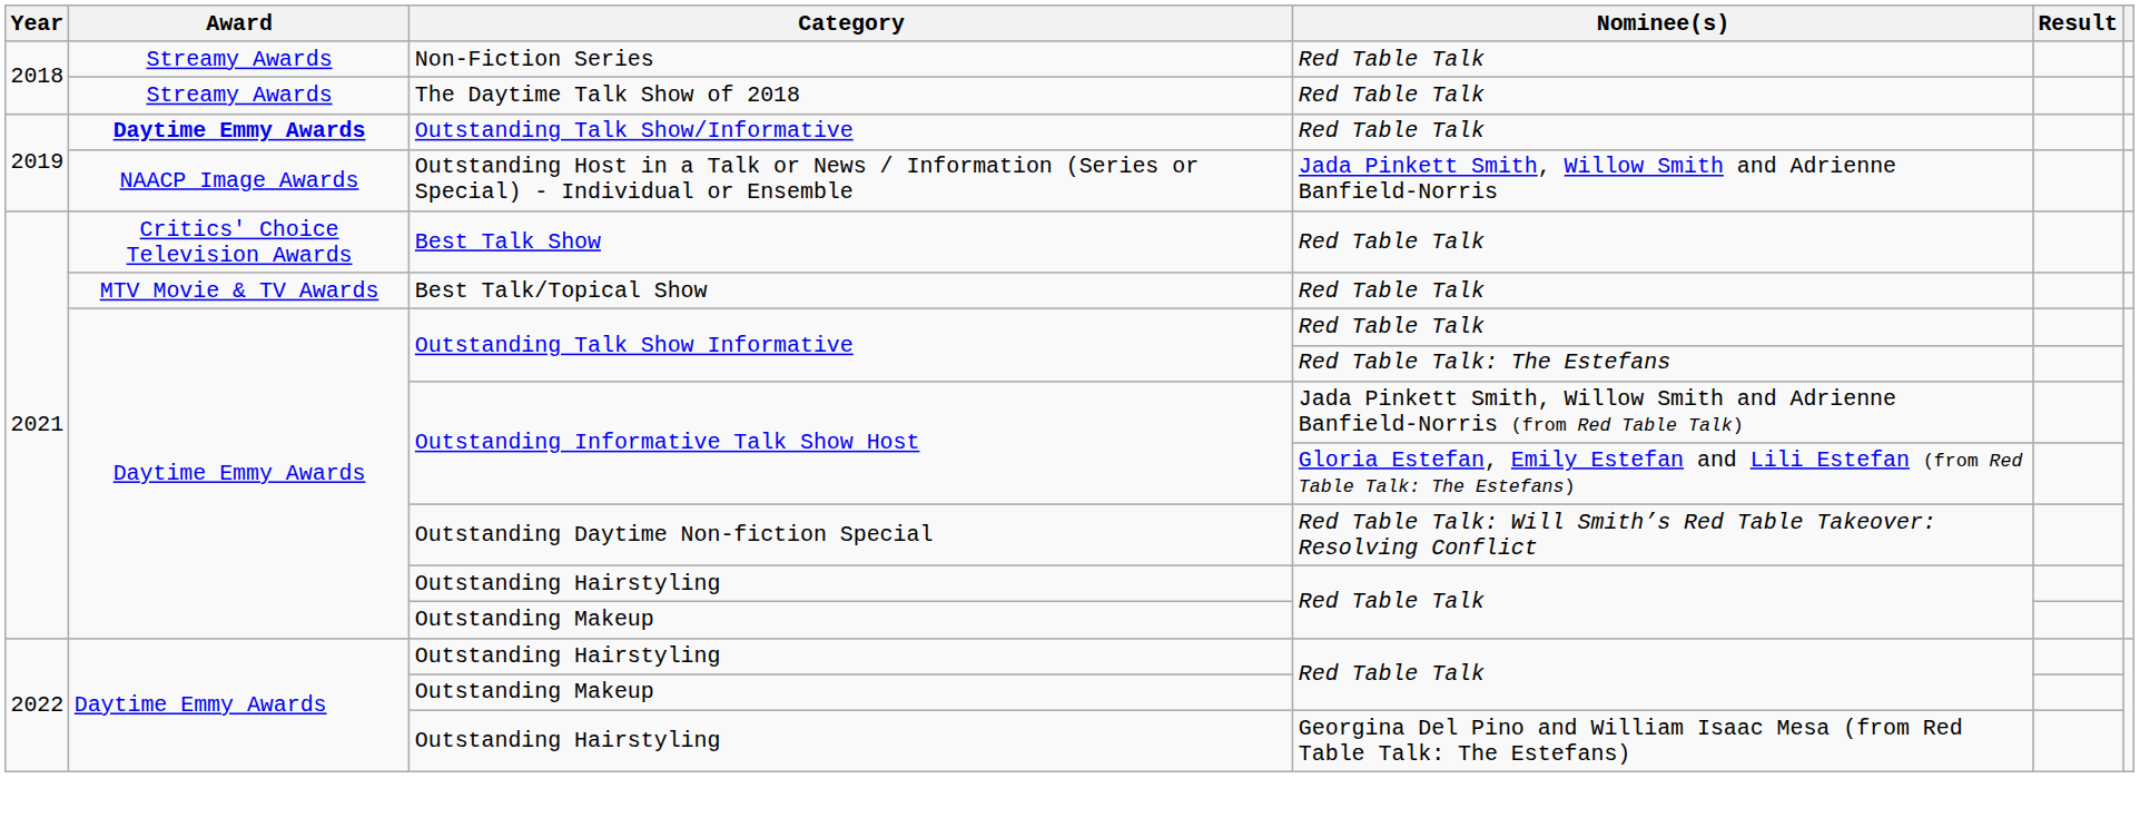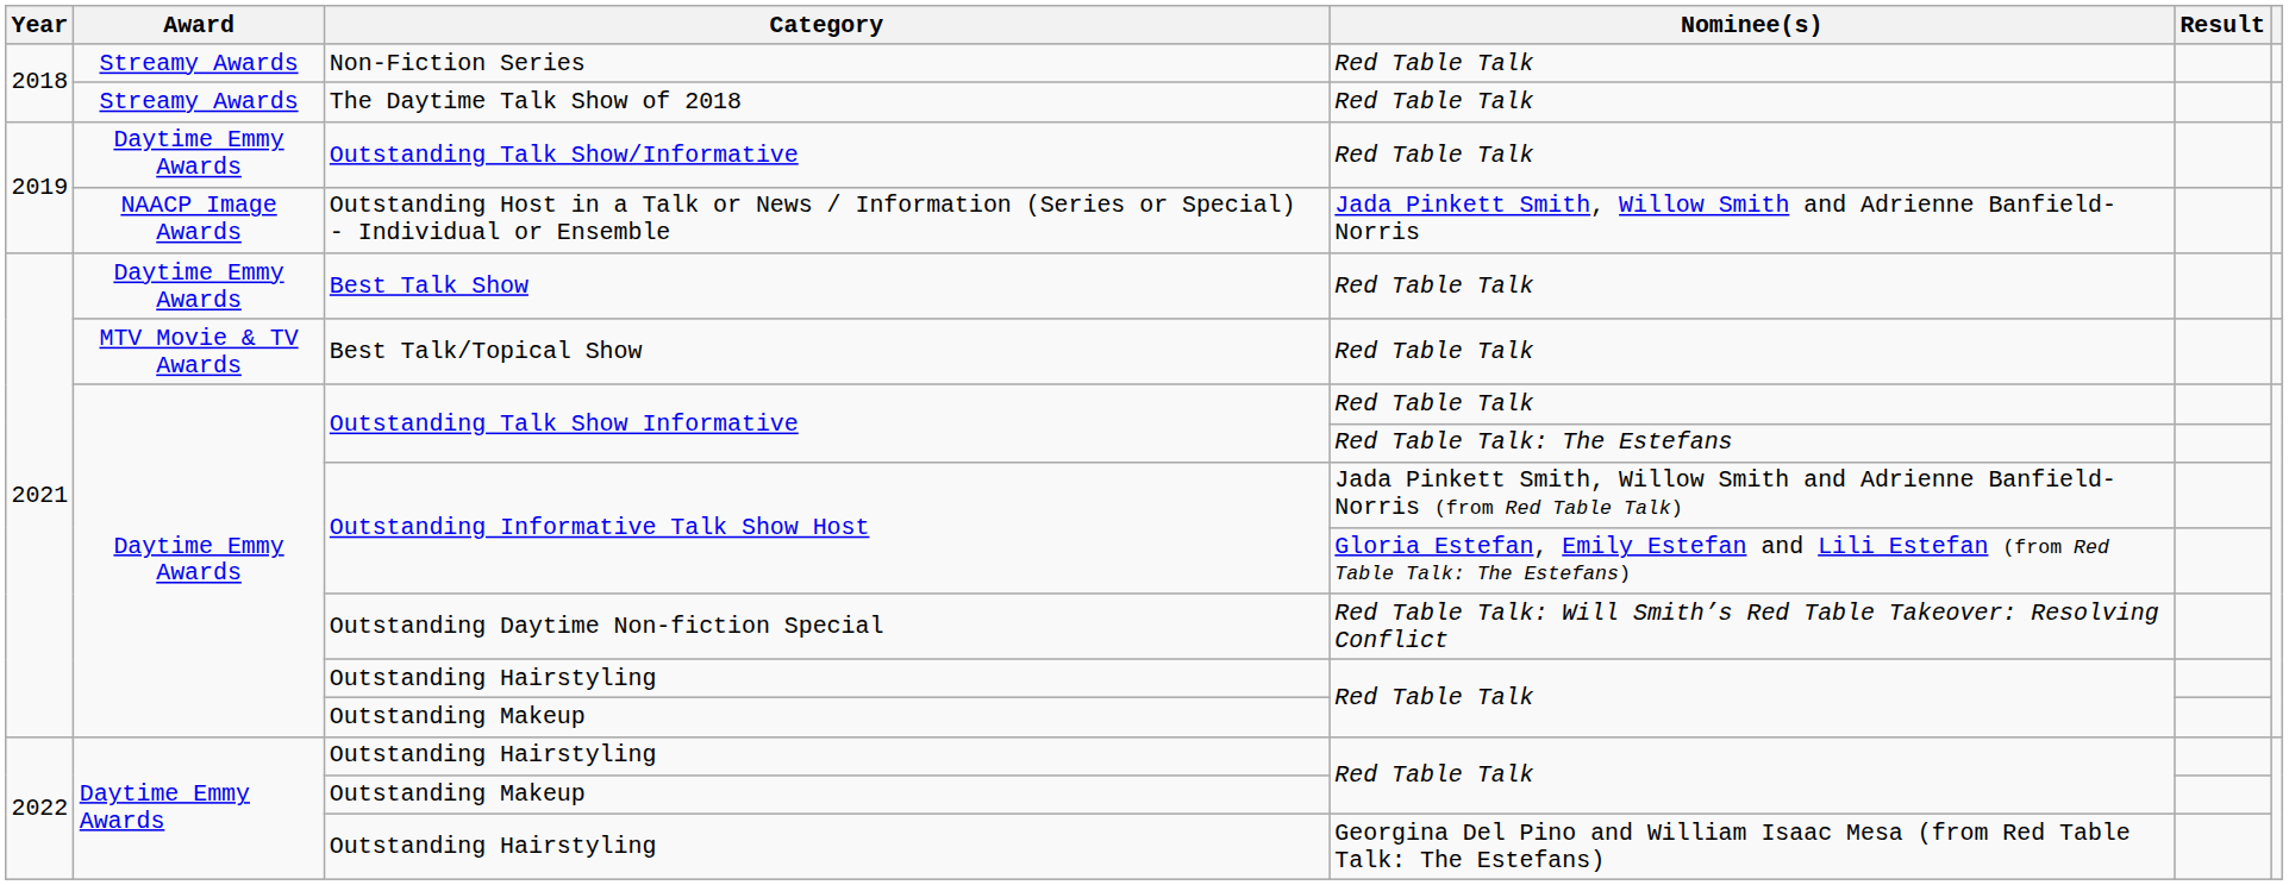Outstanding Talk Show/Informative | Award: bold -> normal
Best Talk Show | Award: Critics' Choice Television Awards -> Daytime Emmy Awards
